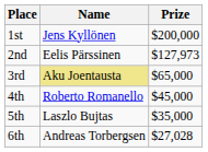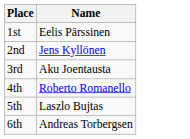- column: Prize | $200,000 | $127,973 | $65,000 | $45,000 | $35,000 | $27,028
1st | Name: Jens Kyllönen -> Eelis Pärssinen
2nd | Name: Eelis Pärssinen -> Jens Kyllönen
3rd | Name: khaki background -> no background
